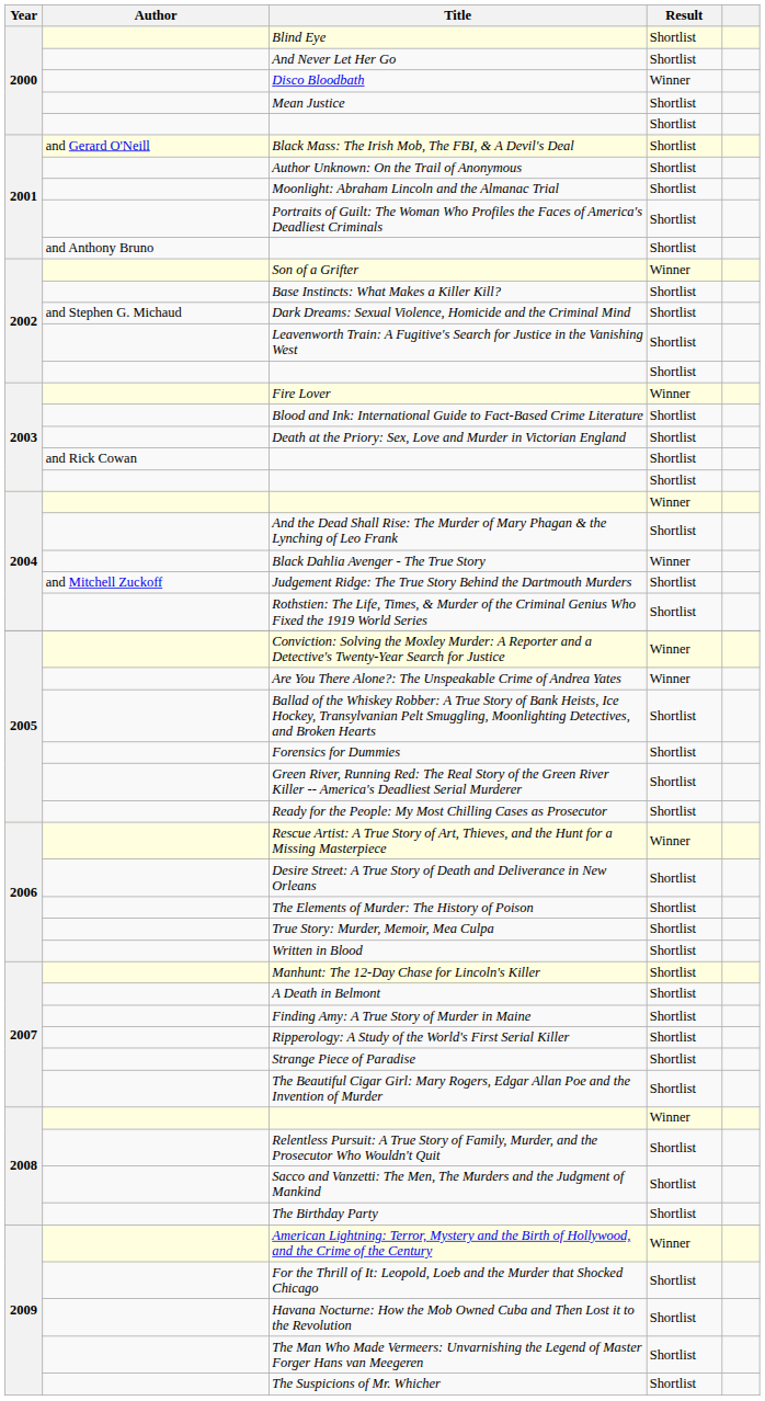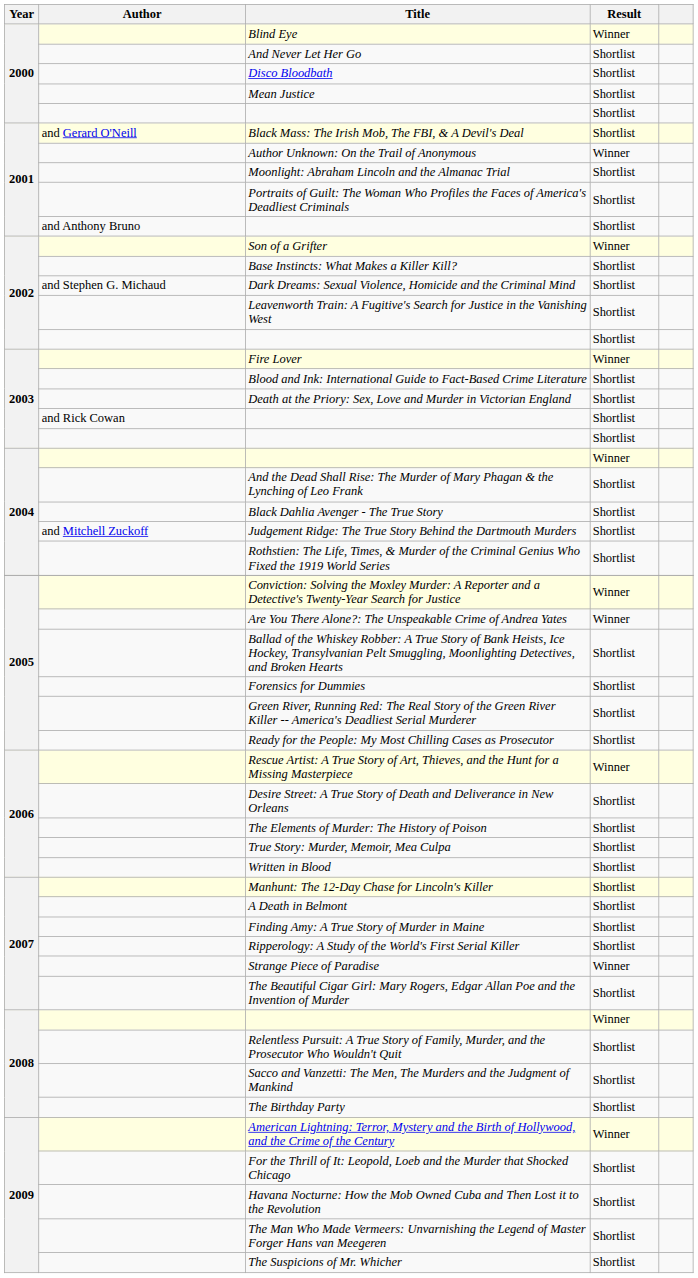Blind Eye | Result: Shortlist -> Winner
Disco Bloodbath | Result: Winner -> Shortlist
Author Unknown: On the Trail of Anonymous | Result: Shortlist -> Winner
Black Dahlia Avenger - The True Story | Result: Winner -> Shortlist
Strange Piece of Paradise | Result: Shortlist -> Winner
